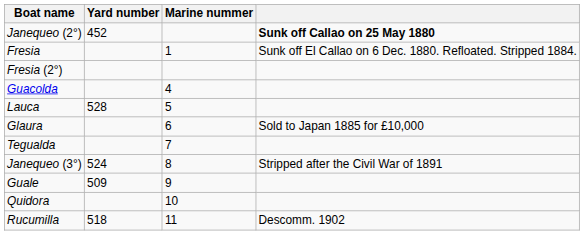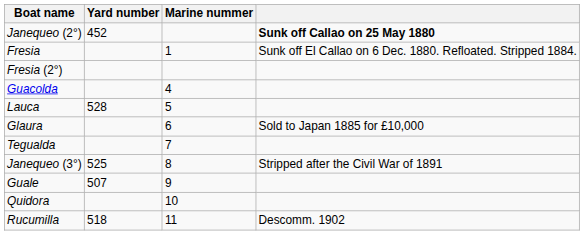Janequeo (3°) | Yard number: 524 -> 525
Guale | Yard number: 509 -> 507
